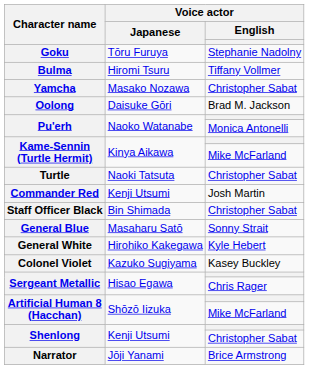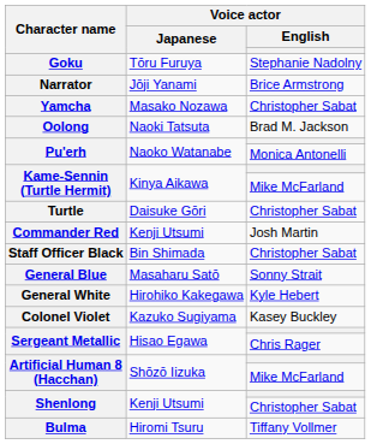rows swapped: Bulma <-> Narrator
Oolong | Voice actor / Japanese: Daisuke Gōri -> Naoki Tatsuta
Turtle | Voice actor / Japanese: Naoki Tatsuta -> Daisuke Gōri
